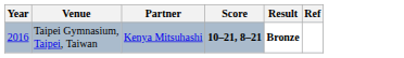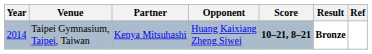+ column: Opponent | Huang Kaixiang Zheng Siwei
Taipei Gymnasium, Taipei, Taiwan | Year: 2016 -> 2014
